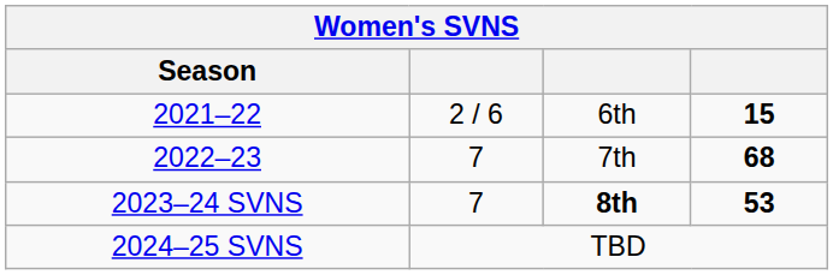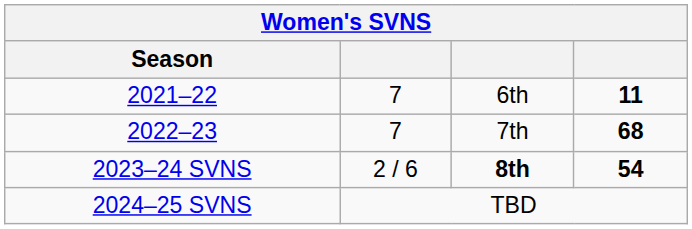2021–22 | column 2: 2 / 6 -> 7
2021–22 | column 4: 15 -> 11
2023–24 SVNS | column 2: 7 -> 2 / 6
2023–24 SVNS | column 4: 53 -> 54
